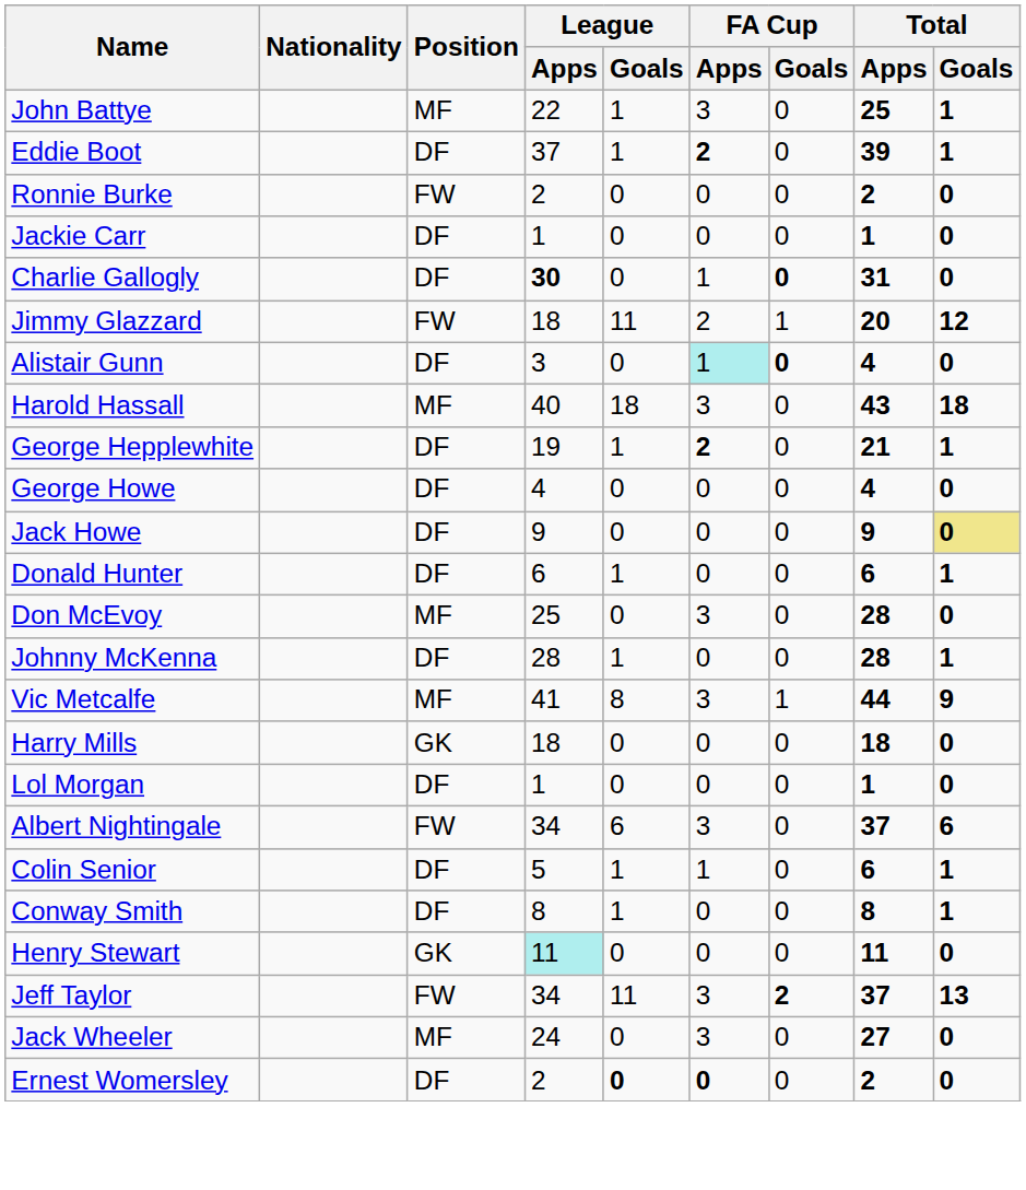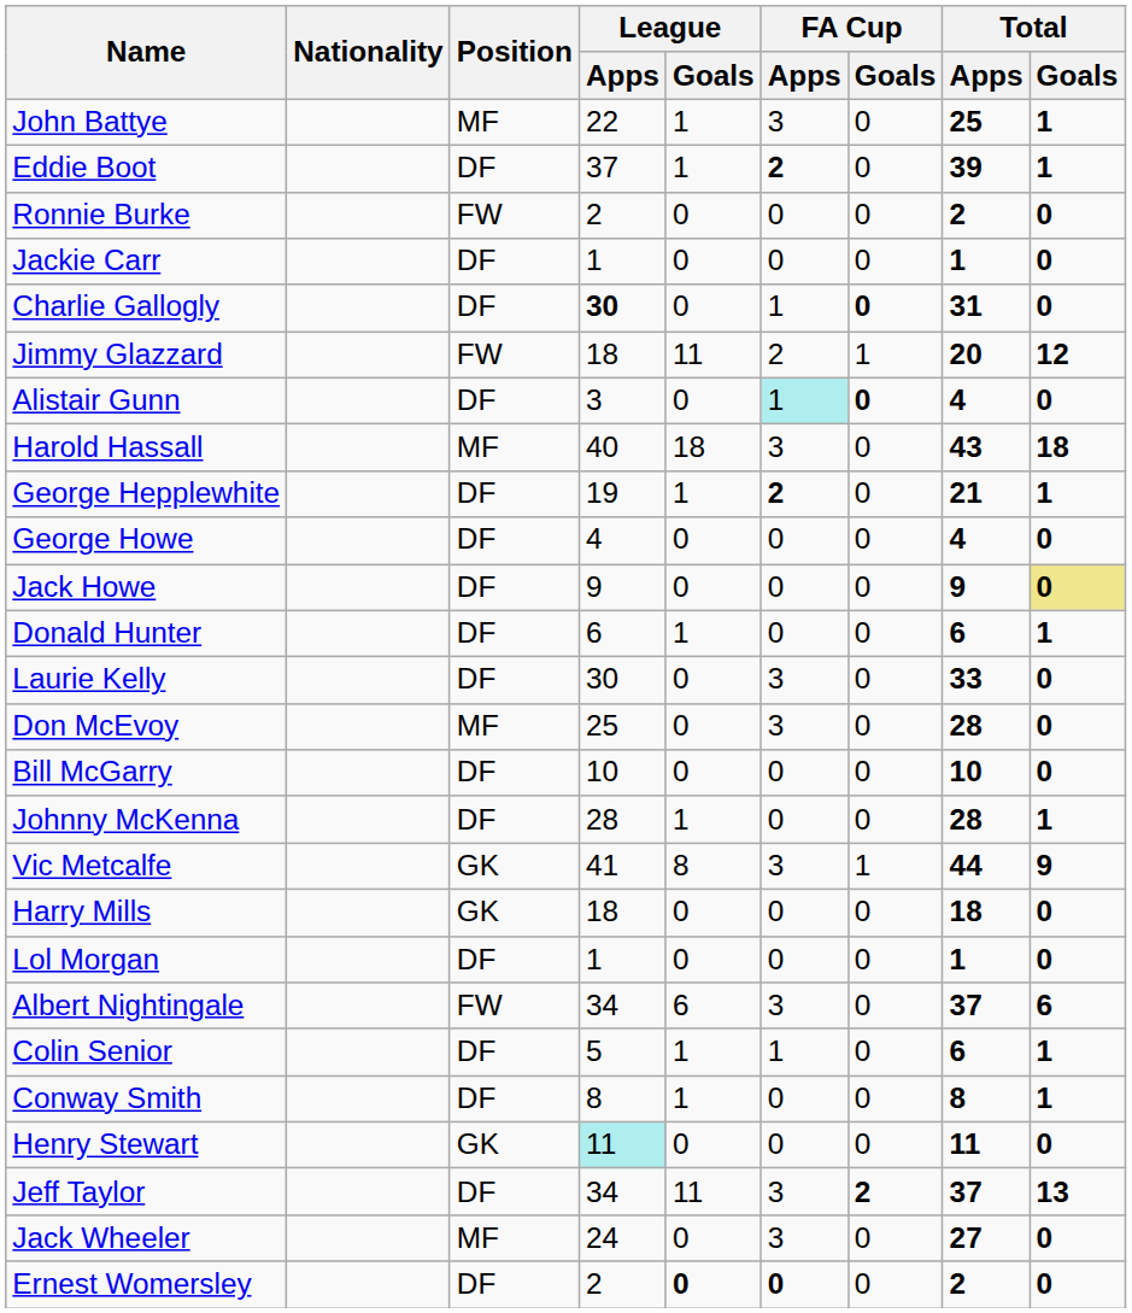+ row: Laurie Kelly | DF | 30 | 0 | 3 | 0 | 33 | 0
+ row: Bill McGarry | DF | 10 | 0 | 0 | 0 | 10 | 0
Vic Metcalfe | Position: MF -> GK
Jeff Taylor | Position: FW -> DF
